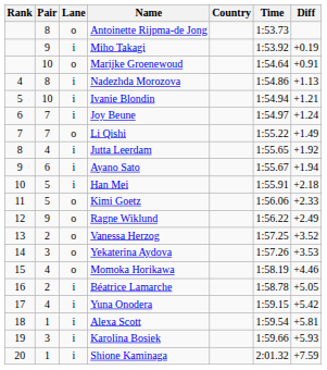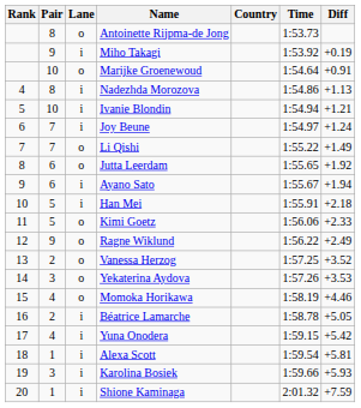Jutta Leerdam | Pair: 4 -> 6
Jutta Leerdam | Lane: i -> o
